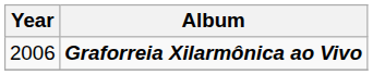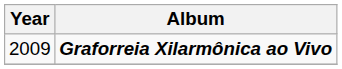Graforreia Xilarmônica ao Vivo | Year: 2006 -> 2009
